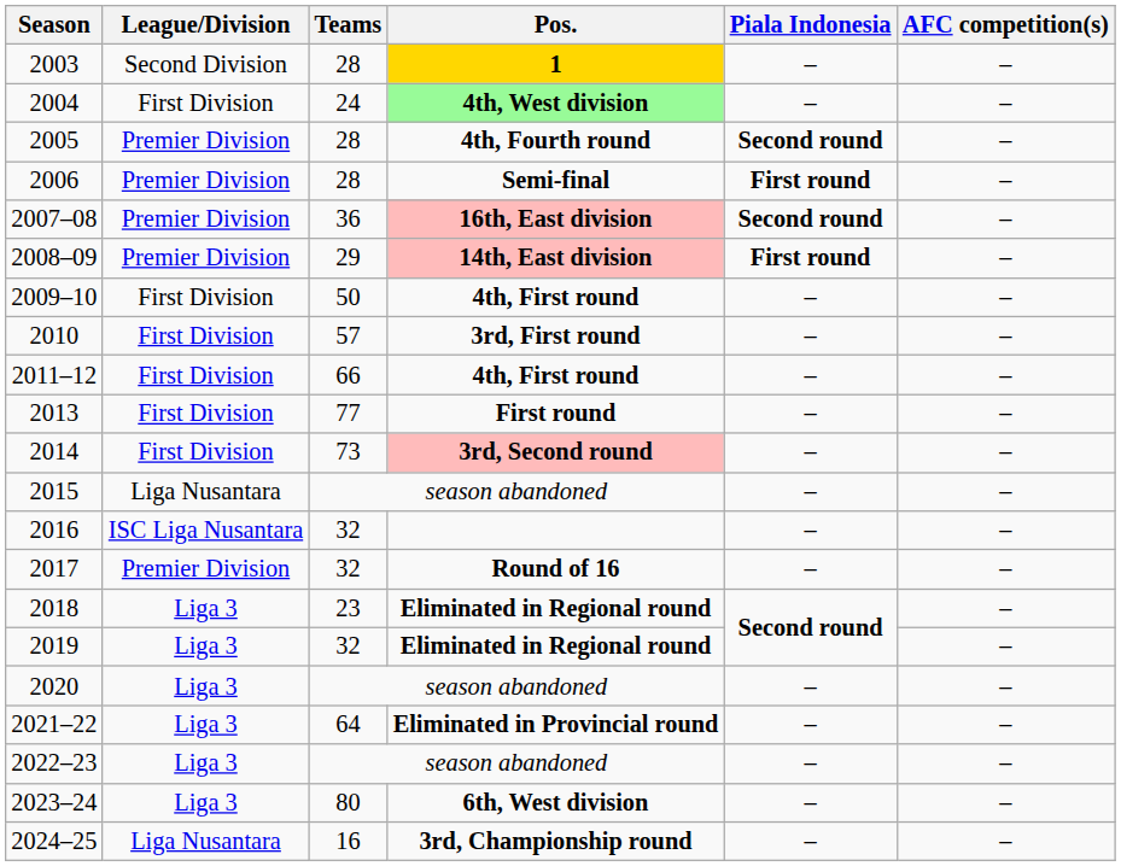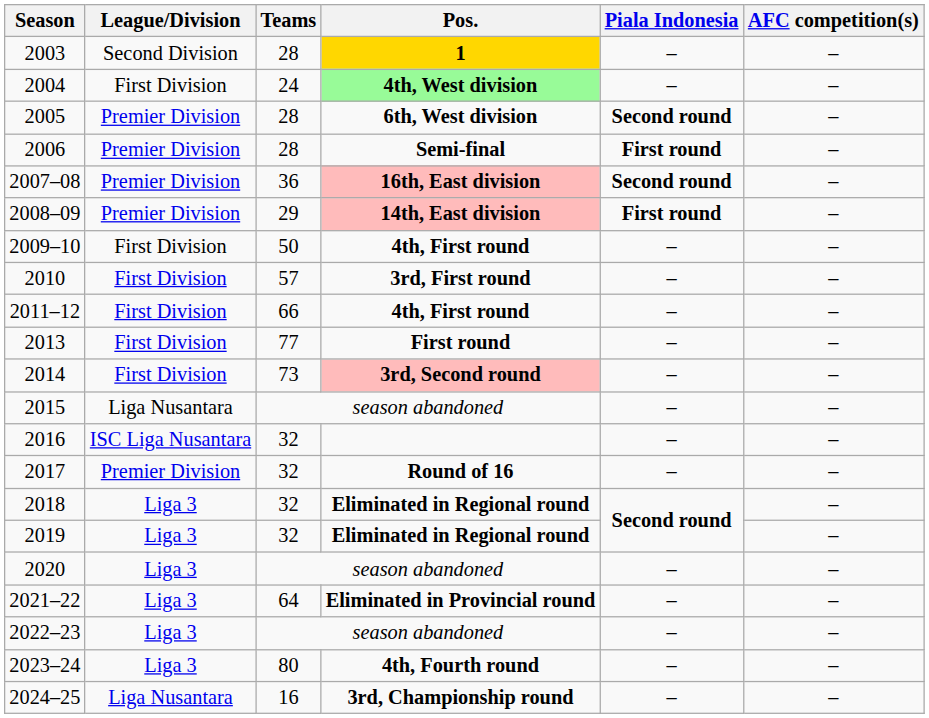2005 | Pos.: 4th, Fourth round -> 6th, West division
2018 | Teams: 23 -> 32
2023–24 | Pos.: 6th, West division -> 4th, Fourth round
